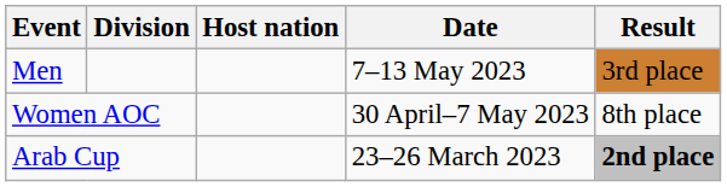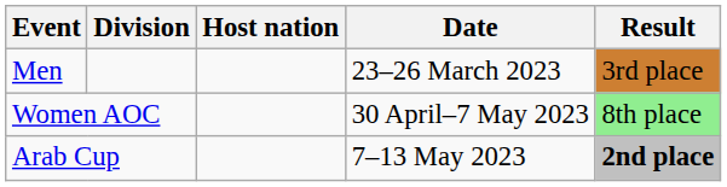Men | Date: 7–13 May 2023 -> 23–26 March 2023
Women AOC | Result: no background -> lightgreen background
Arab Cup | Date: 23–26 March 2023 -> 7–13 May 2023
